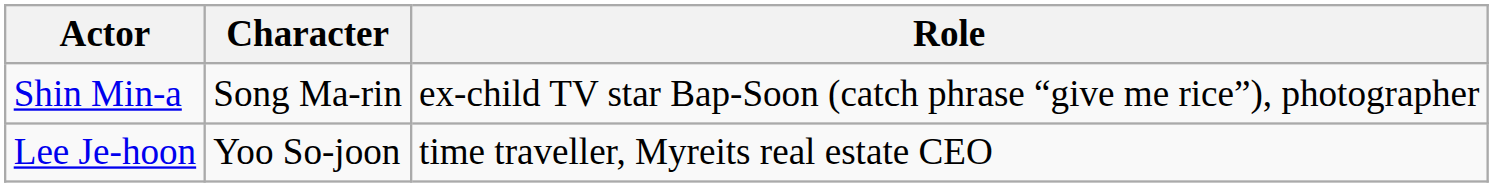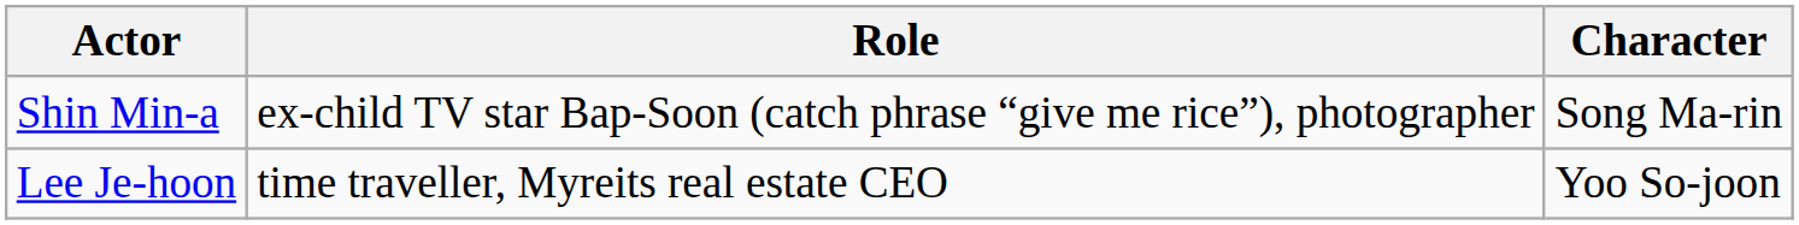columns swapped: Character <-> Role
